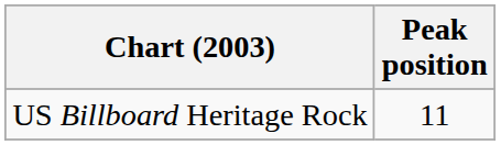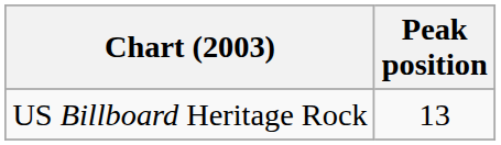US Billboard Heritage Rock | Peak position: 11 -> 13
